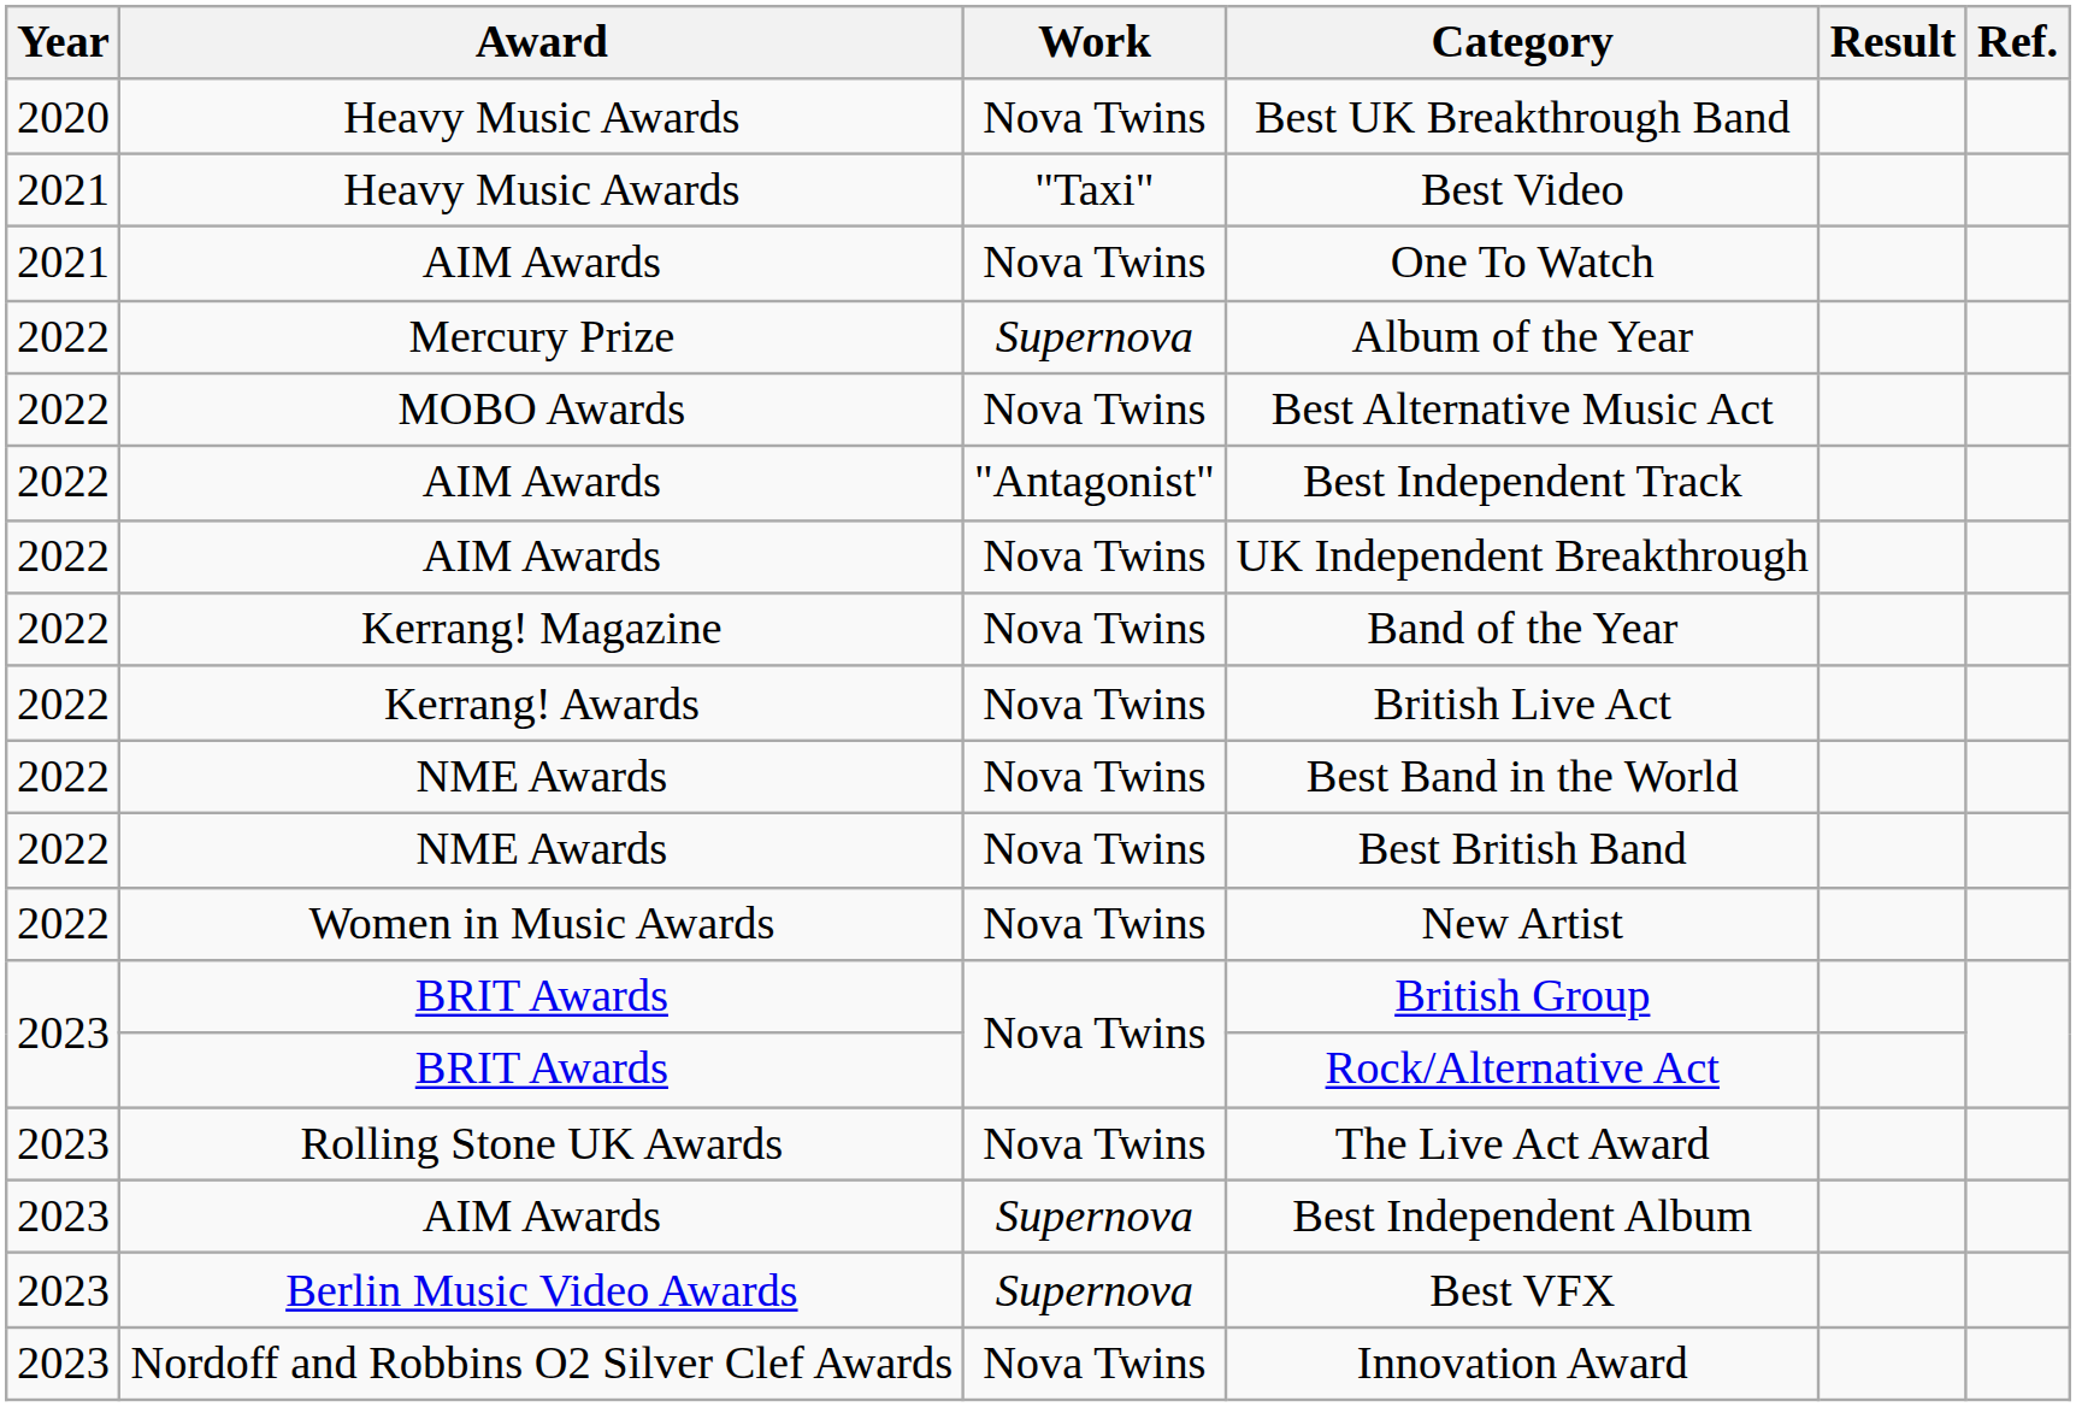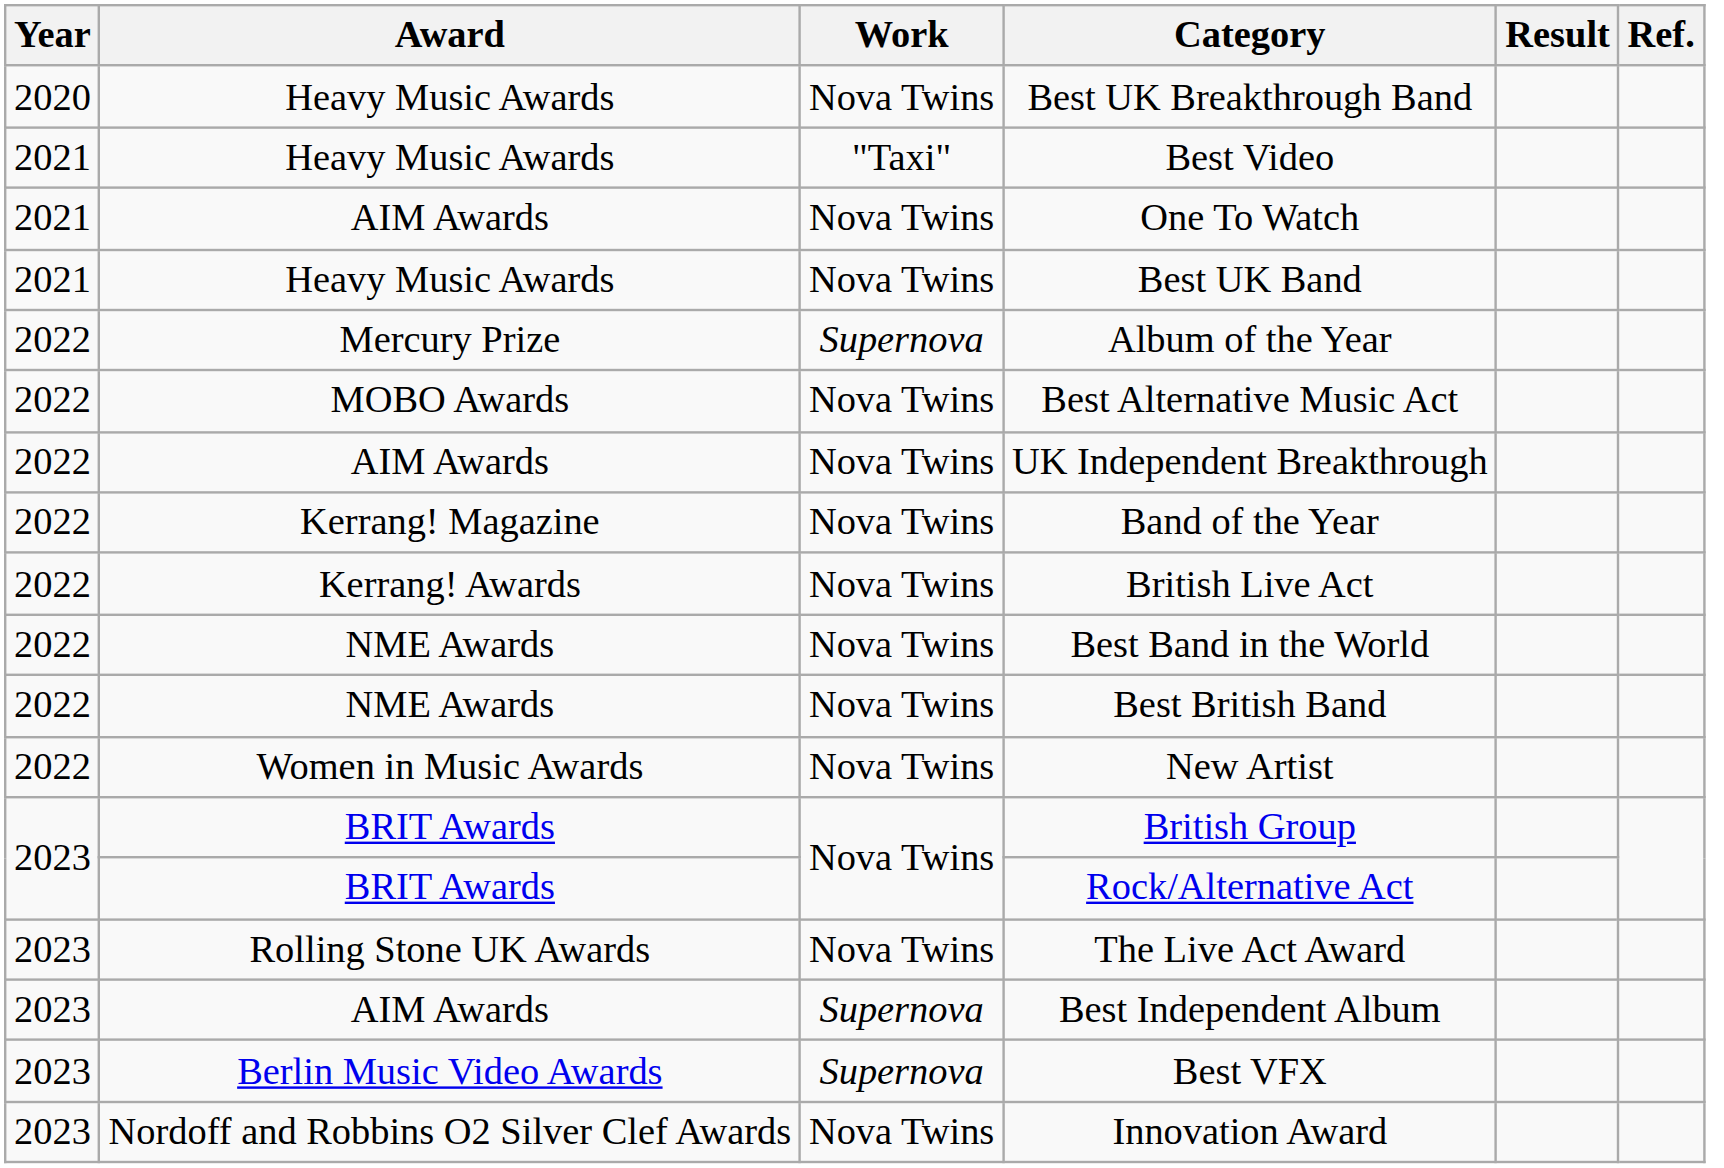+ row: 2021 | Heavy Music Awards | Nova Twins | Best UK Band
- row: 2022 | AIM Awards | "Antagonist" | Best Independent Track
